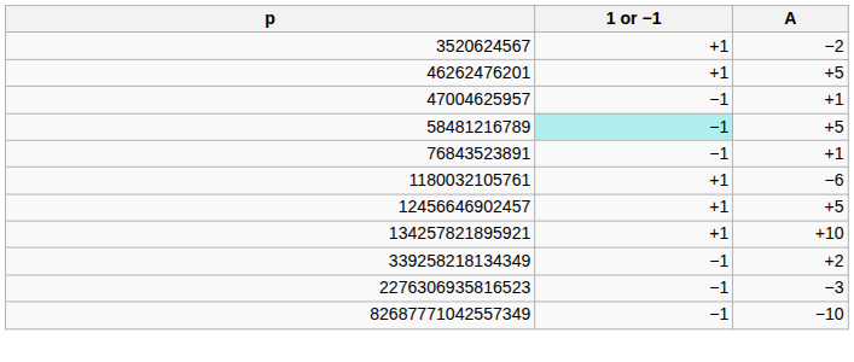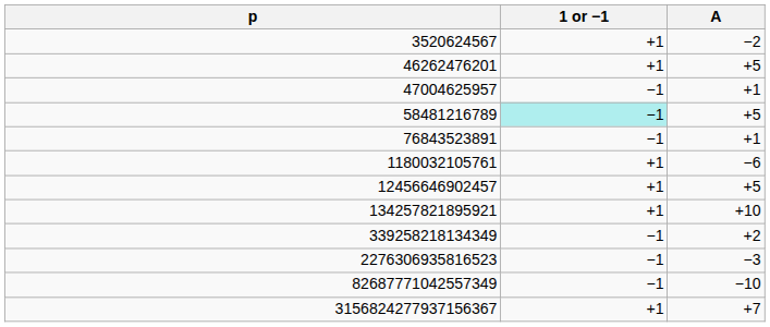+ row: 3156824277937156367 | +1 | +7
